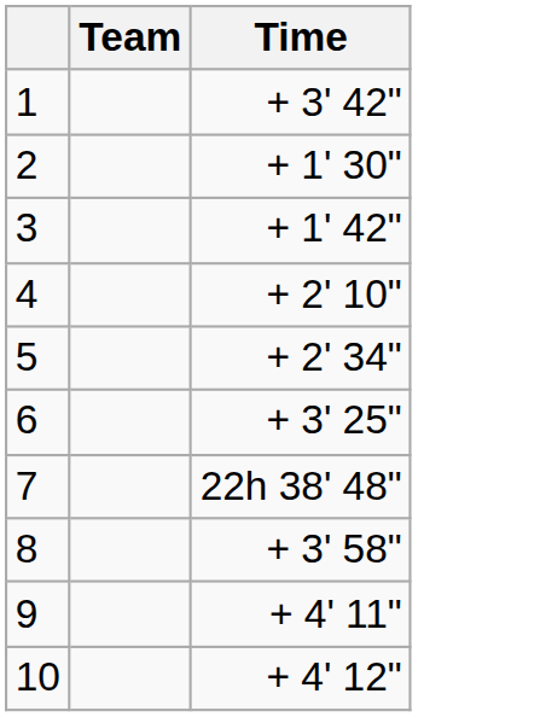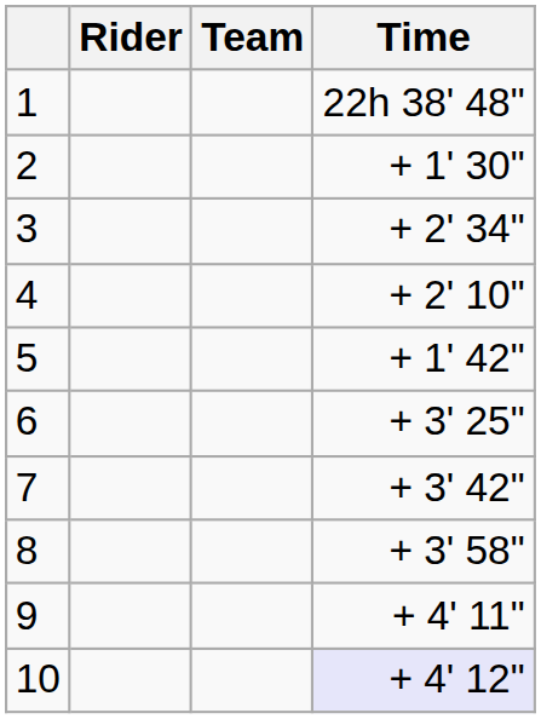+ column: Rider
1 | Time: + 3' 42" -> 22h 38' 48"
3 | Time: + 1' 42" -> + 2' 34"
5 | Time: + 2' 34" -> + 1' 42"
7 | Time: 22h 38' 48" -> + 3' 42"
10 | Time: no background -> lavender background
